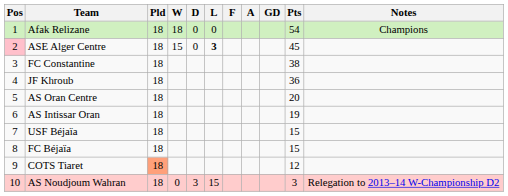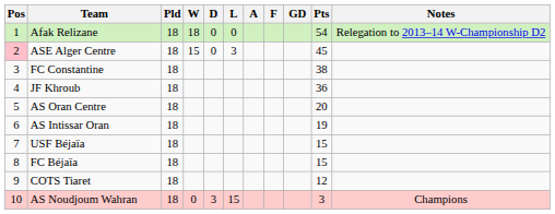columns swapped: F <-> A
Afak Relizane | Notes: Champions -> Relegation to 2013–14 W-Championship D2
ASE Alger Centre | L: bold -> normal
COTS Tiaret | Pld: lightsalmon background -> no background
AS Noudjoum Wahran | Notes: Relegation to 2013–14 W-Championship D2 -> Champions
